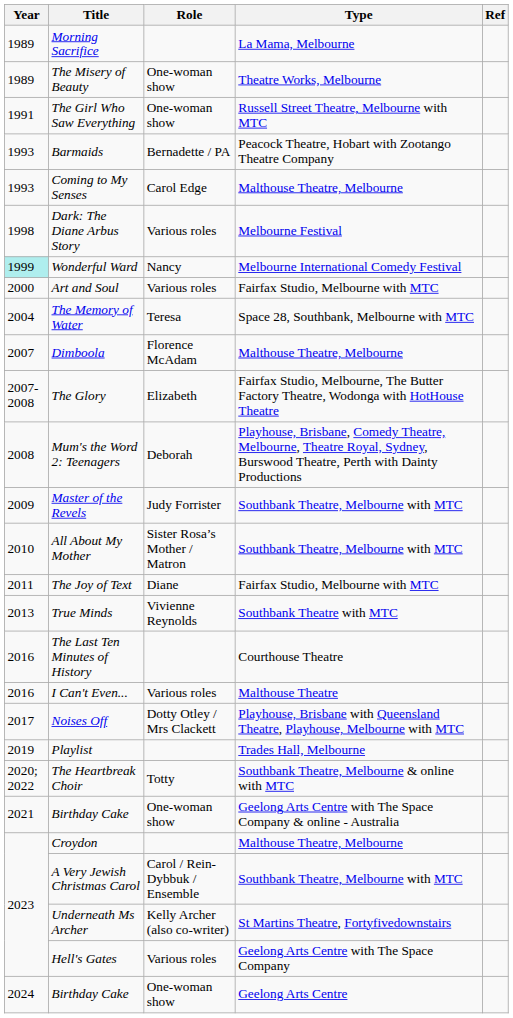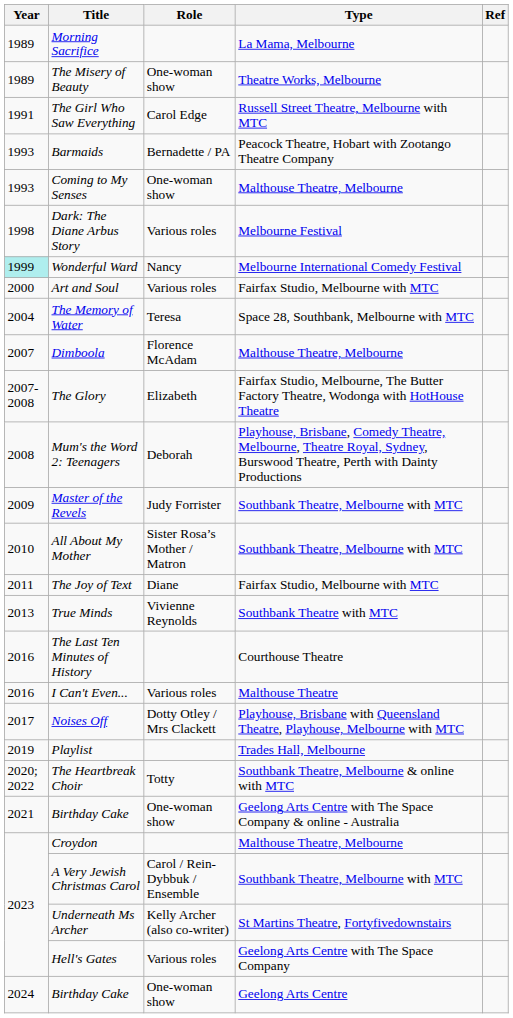The Girl Who Saw Everything | Role: One-woman show -> Carol Edge
Coming to My Senses | Role: Carol Edge -> One-woman show
